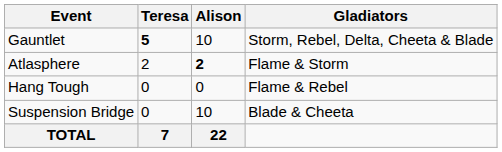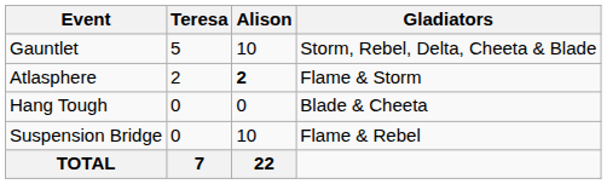Gauntlet | Teresa: bold -> normal
Hang Tough | Gladiators: Flame & Rebel -> Blade & Cheeta
Suspension Bridge | Gladiators: Blade & Cheeta -> Flame & Rebel
